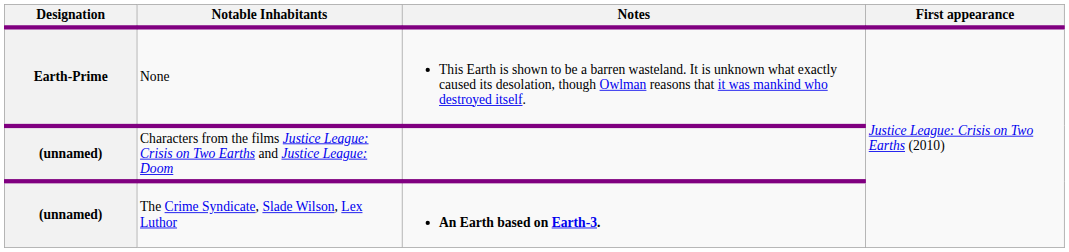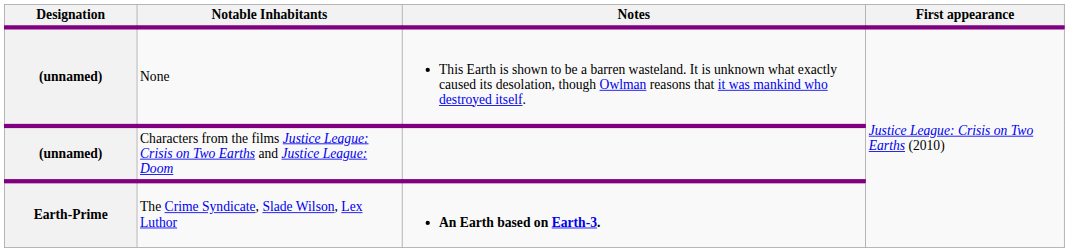None | Designation: Earth-Prime -> (unnamed)
The Crime Syndicate, Slade Wilson, Lex Luthor | Designation: (unnamed) -> Earth-Prime
